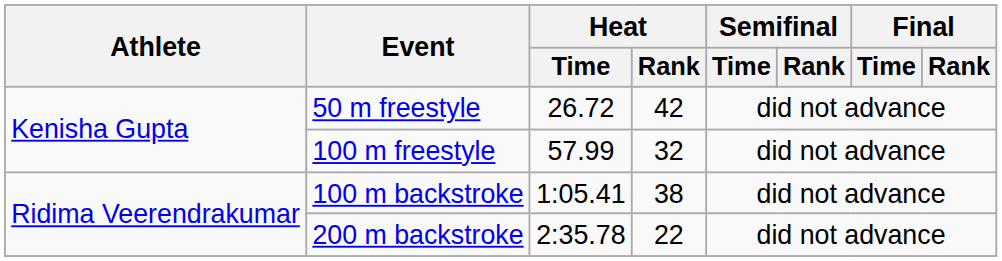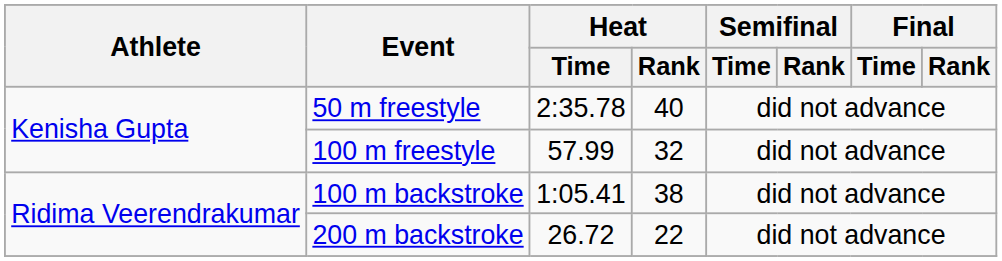50 m freestyle | Heat / Time: 26.72 -> 2:35.78
50 m freestyle | Heat / Rank: 42 -> 40
200 m backstroke | Heat / Time: 2:35.78 -> 26.72
